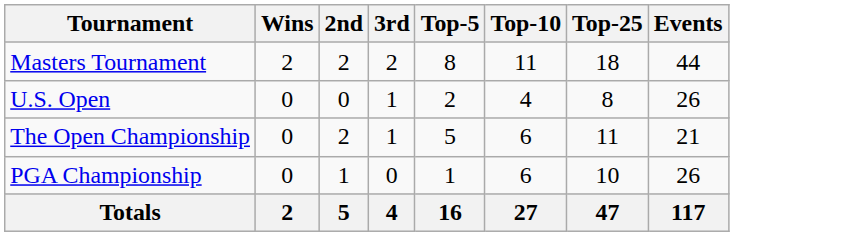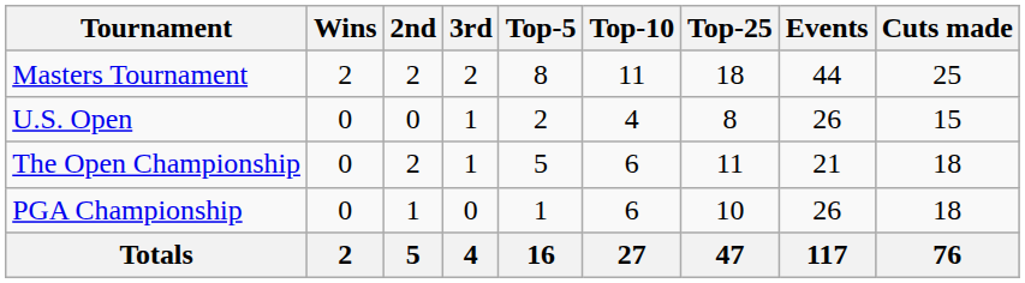+ column: Cuts made | 25 | 15 | 18 | 18 | 76
